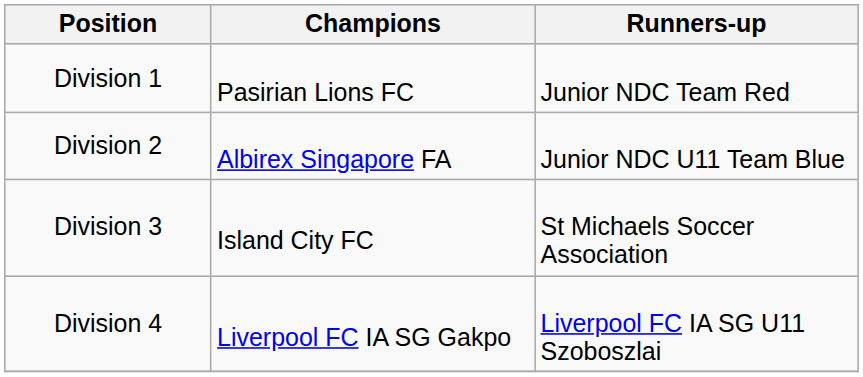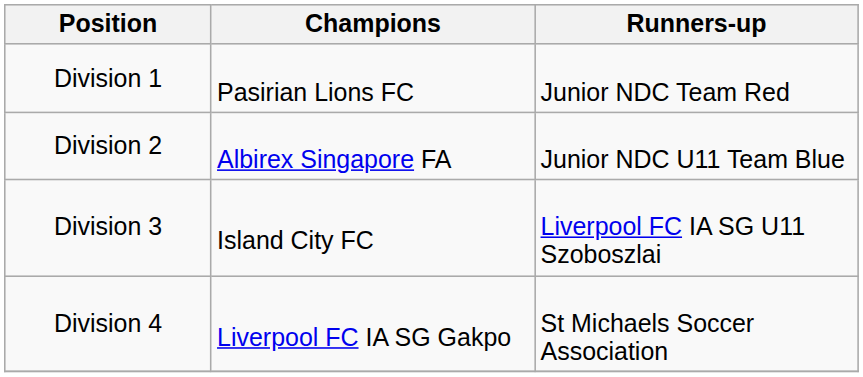Division 3 | Runners-up: St Michaels Soccer Association -> Liverpool FC IA SG U11 Szoboszlai
Division 4 | Runners-up: Liverpool FC IA SG U11 Szoboszlai -> St Michaels Soccer Association
